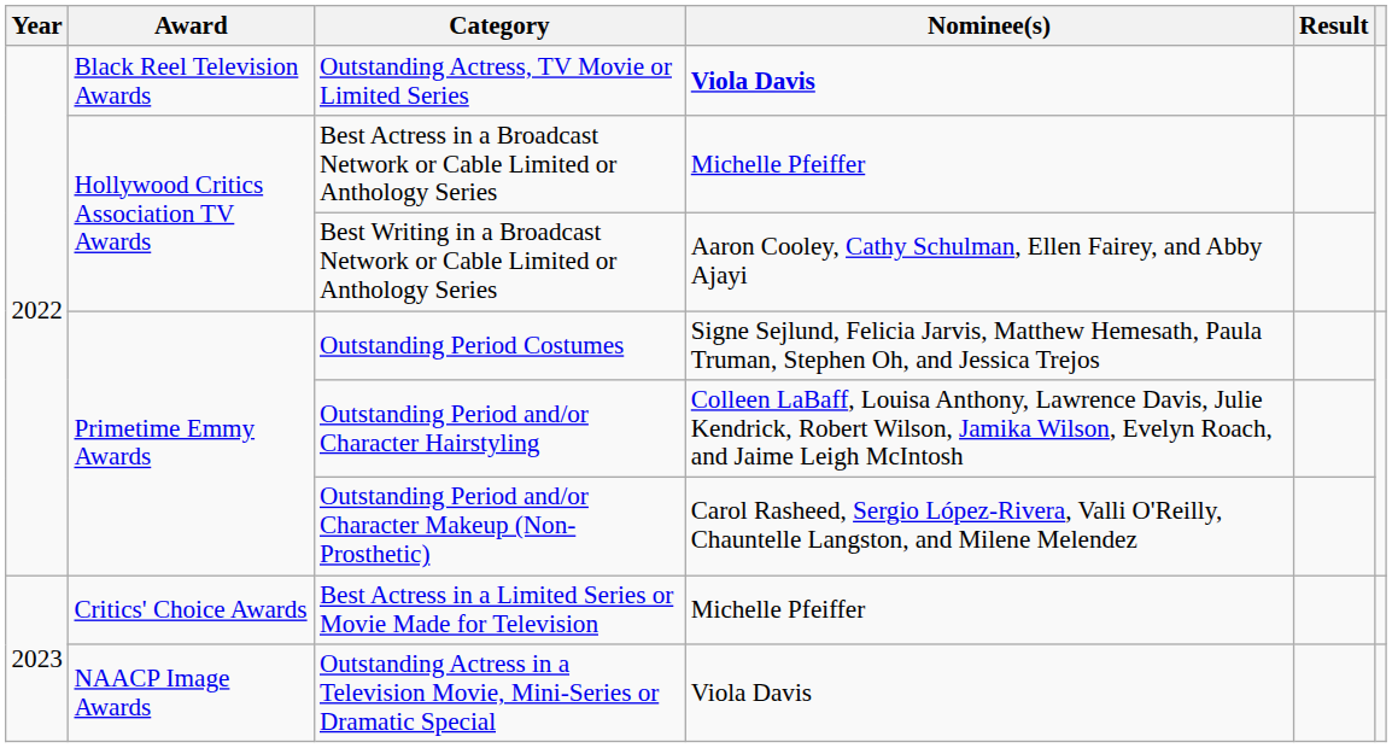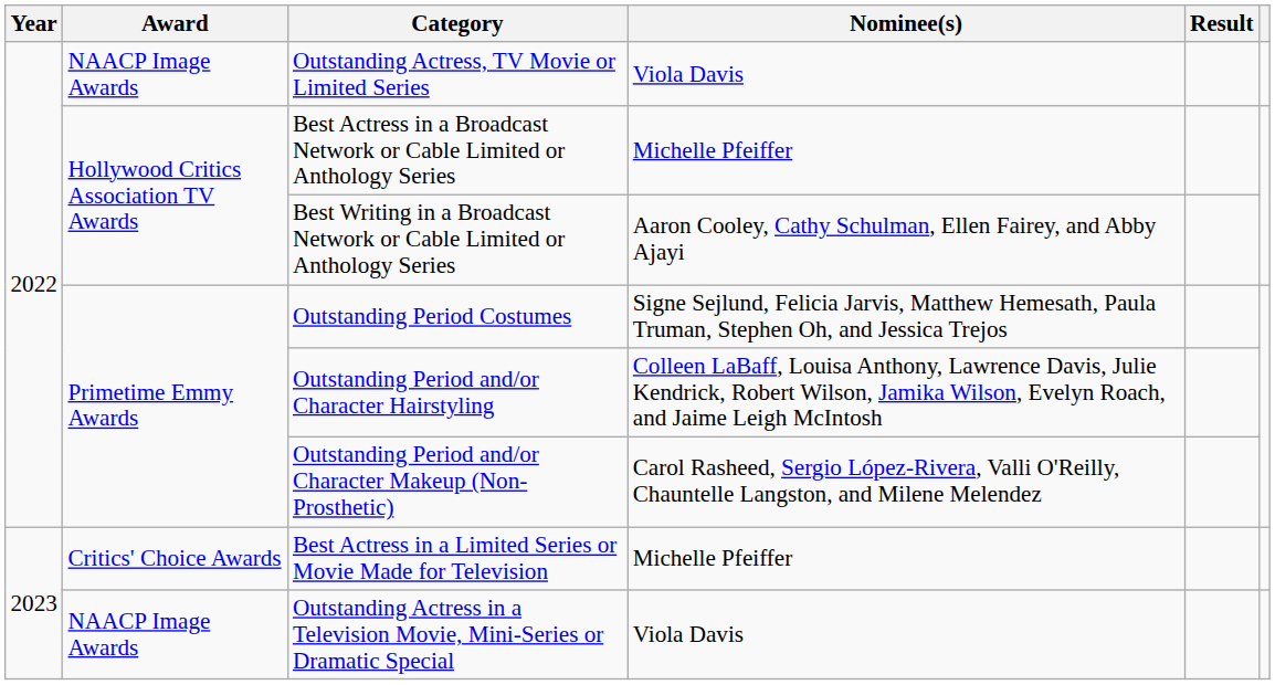Outstanding Actress, TV Movie or Limited Series | Award: Black Reel Television Awards -> NAACP Image Awards
Outstanding Actress, TV Movie or Limited Series | Nominee(s): bold -> normal
